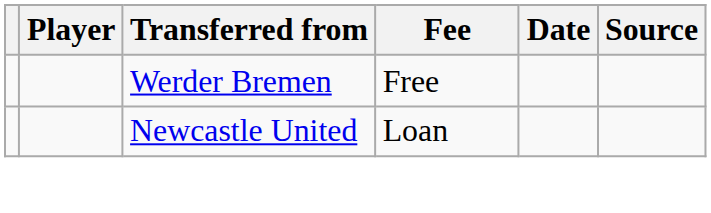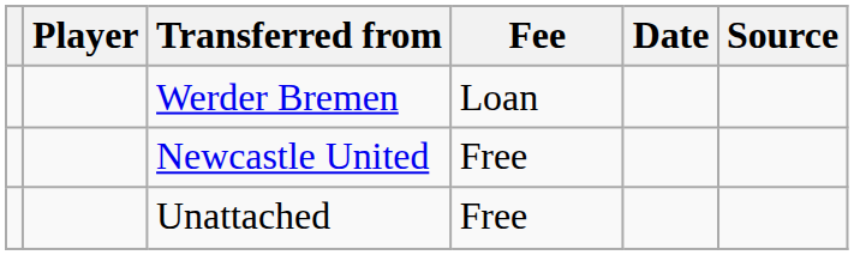Werder Bremen | Fee: Free -> Loan
Newcastle United | Fee: Loan -> Free
+ row: Unattached | Free
